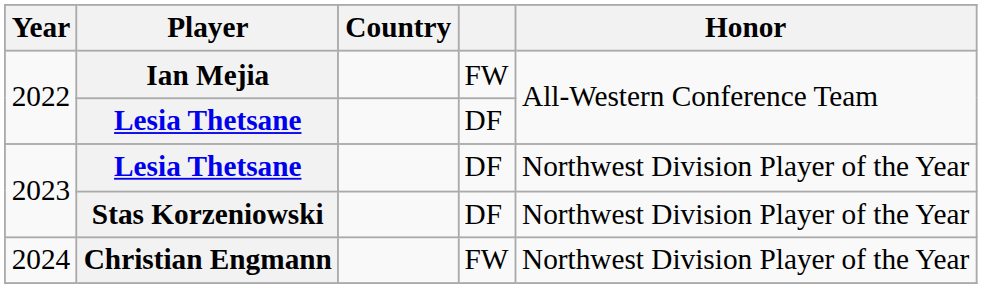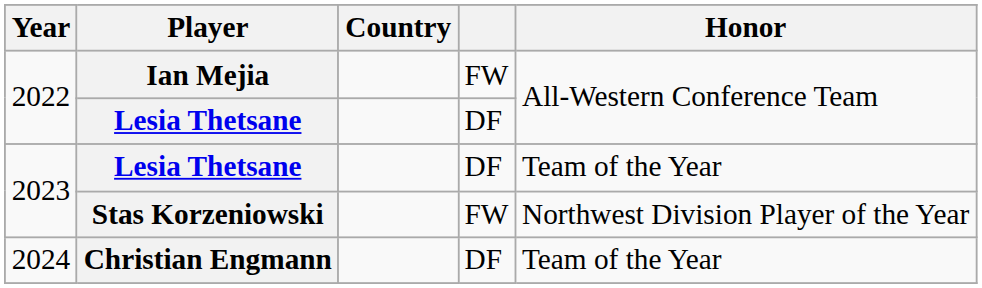2023 / Lesia Thetsane | Honor: Northwest Division Player of the Year -> Team of the Year
Stas Korzeniowski | column 4: DF -> FW
Christian Engmann | column 4: FW -> DF
Christian Engmann | Honor: Northwest Division Player of the Year -> Team of the Year
